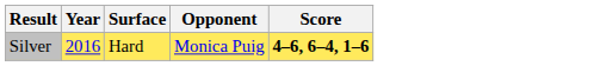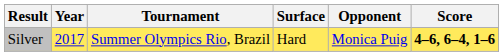+ column: Tournament | Summer Olympics Rio, Brazil
Silver | Year: 2016 -> 2017
